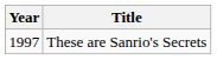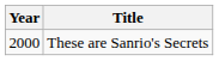These are Sanrio's Secrets | Year: 1997 -> 2000
